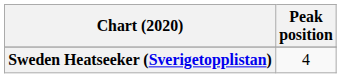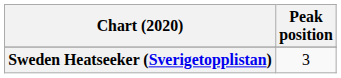Sweden Heatseeker (Sverigetopplistan) | Peak position: 4 -> 3
